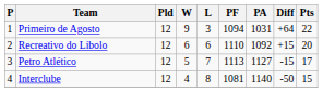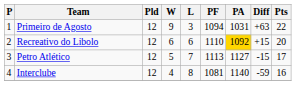Primeiro de Agosto | Diff: +64 -> +63
Recreativo do Libolo | PA: no background -> gold background
Interclube | Diff: -50 -> -59
Interclube | Pts: 15 -> 16
